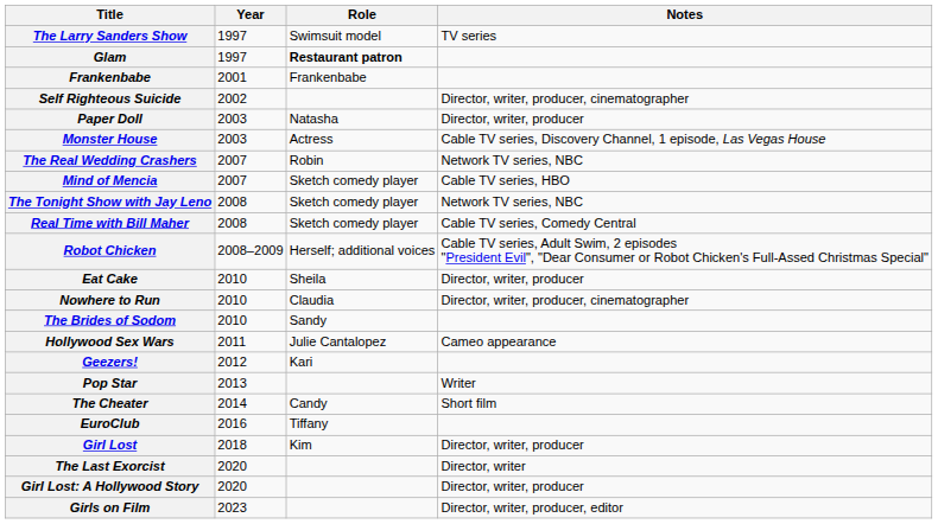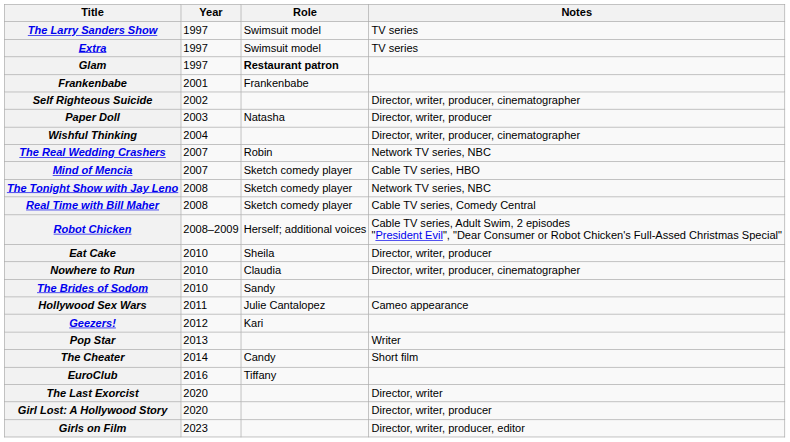+ row: Extra | 1997 | Swimsuit model | TV series
- row: Monster House | 2003 | Actress | Cable TV series, Discovery Channel, 1 episode, Las Vegas House
+ row: Wishful Thinking | 2004 | Director, writer, producer, cinematographer
- row: Girl Lost | 2018 | Kim | Director, writer, producer
